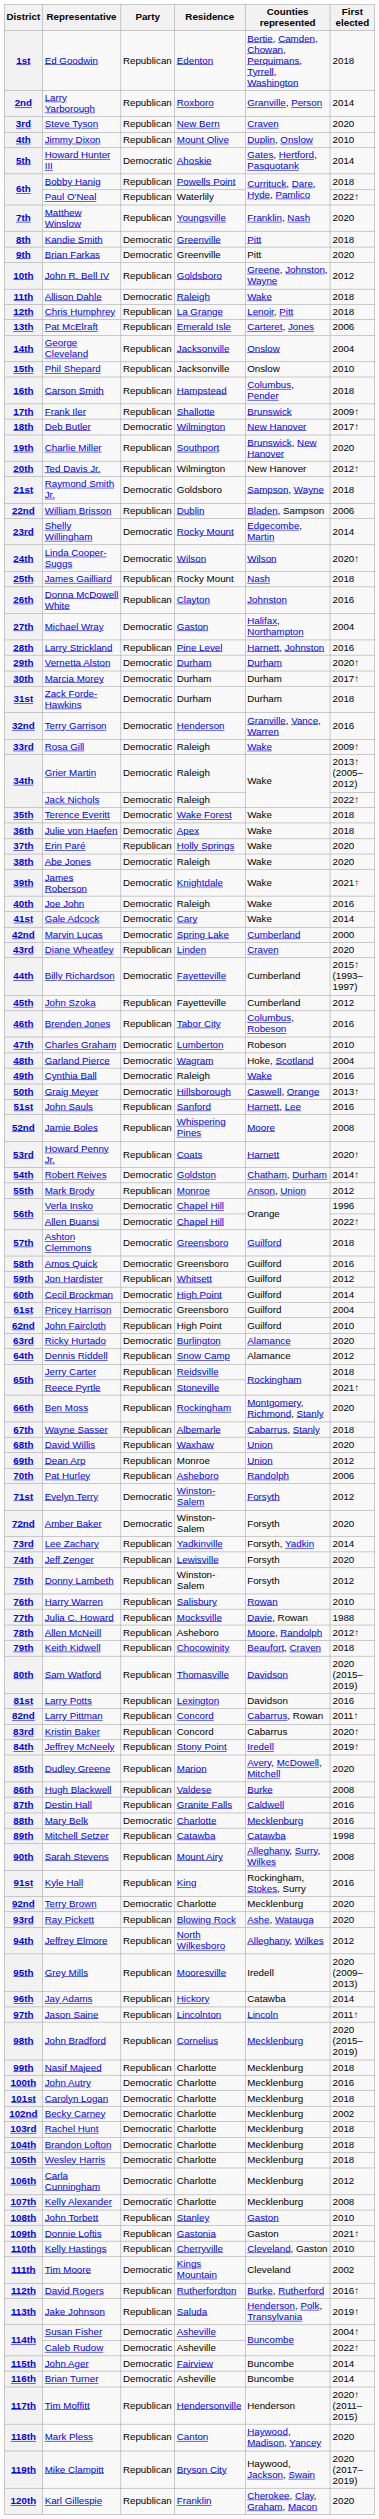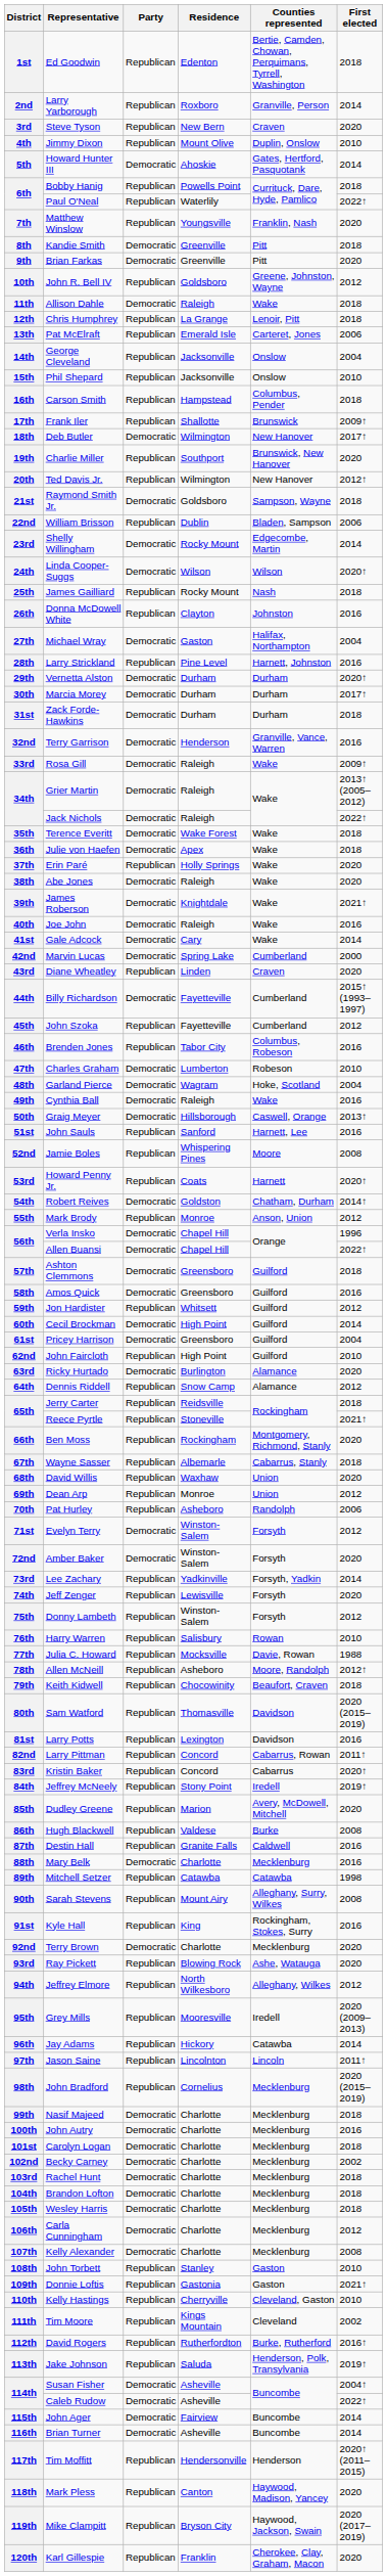99th | Party: Republican -> Democratic
111th | Party: Democratic -> Republican
